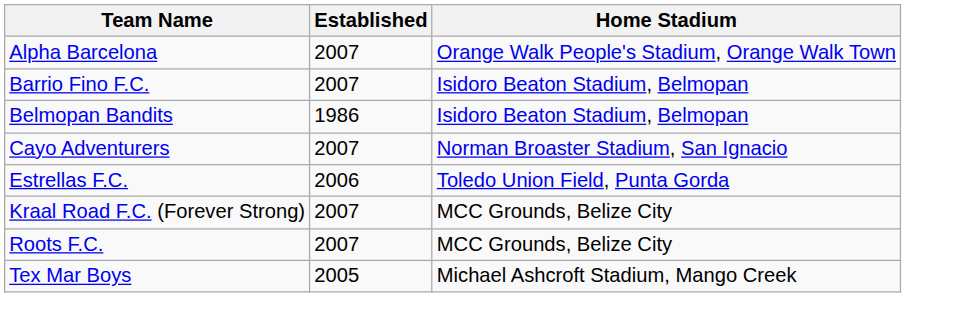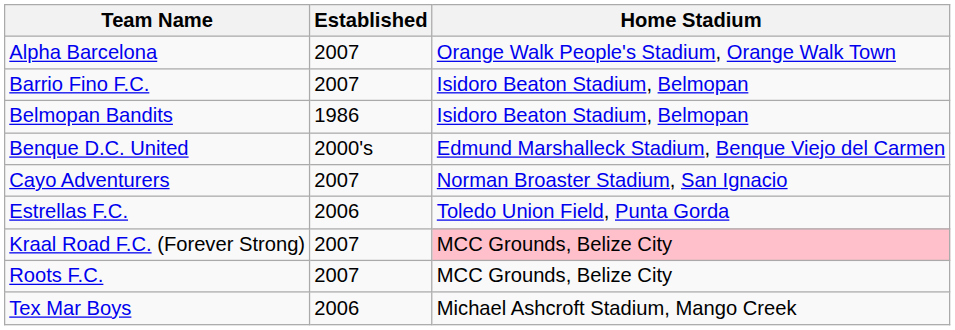+ row: Benque D.C. United | 2000's | Edmund Marshalleck Stadium, Benque Viejo del Carmen
Kraal Road F.C. (Forever Strong) | Home Stadium: no background -> pink background
Tex Mar Boys | Established: 2005 -> 2006
